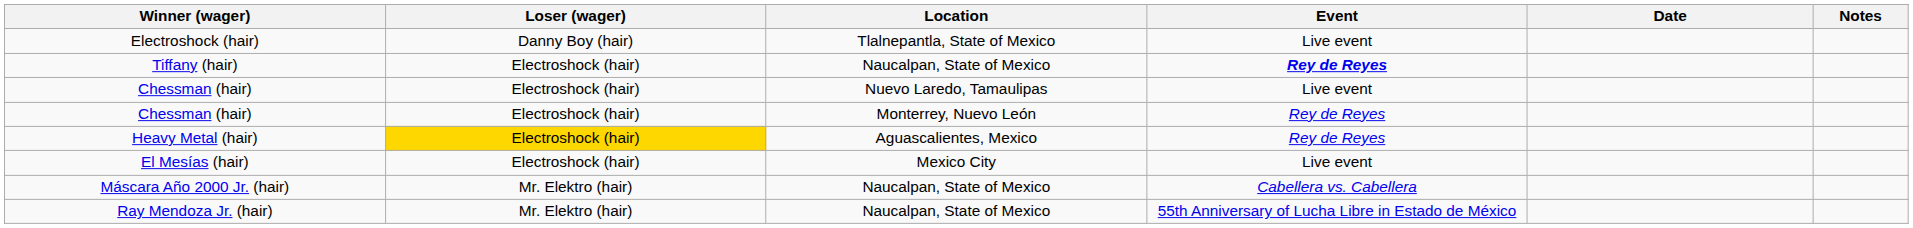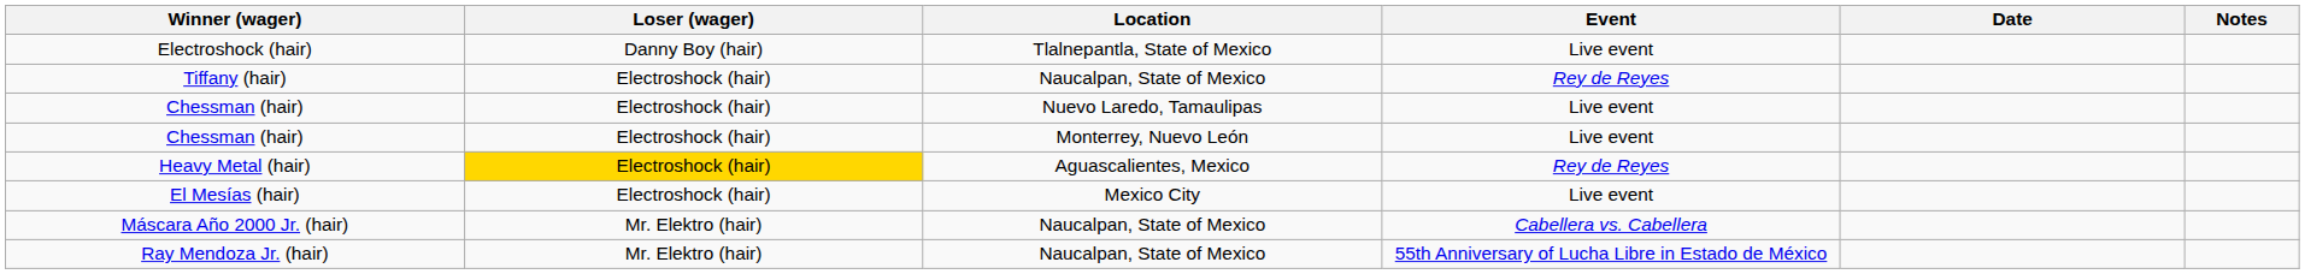Tiffany (hair) | Event: bold -> normal
Chessman (hair) / Monterrey, Nuevo León | Event: Rey de Reyes -> Live event
